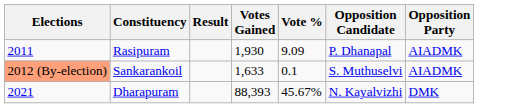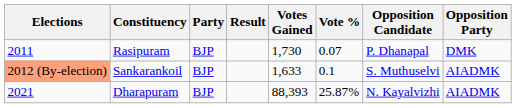+ column: Party | BJP | BJP | BJP
Rasipuram | Votes Gained: 1,930 -> 1,730
Rasipuram | Vote %: 9.09 -> 0.07
Rasipuram | Opposition Party: AIADMK -> DMK
Dharapuram | Vote %: 45.67% -> 25.87%
Dharapuram | Opposition Party: DMK -> AIADMK
